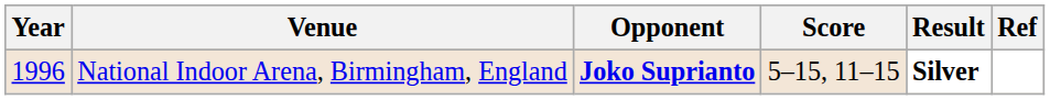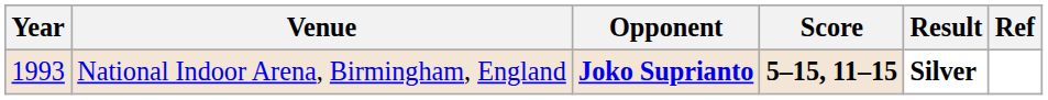National Indoor Arena, Birmingham, England | Year: 1996 -> 1993
National Indoor Arena, Birmingham, England | Score: normal -> bold
